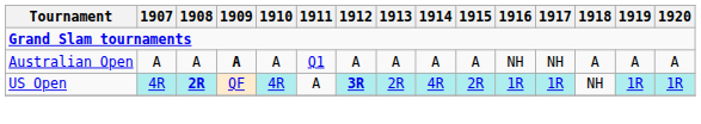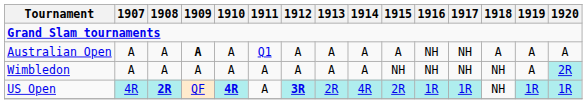+ row: Wimbledon | A | A | A | A | A | A | A | A | NH | NH | NH | NH | A | 2R
US Open | 1910: normal -> bold
